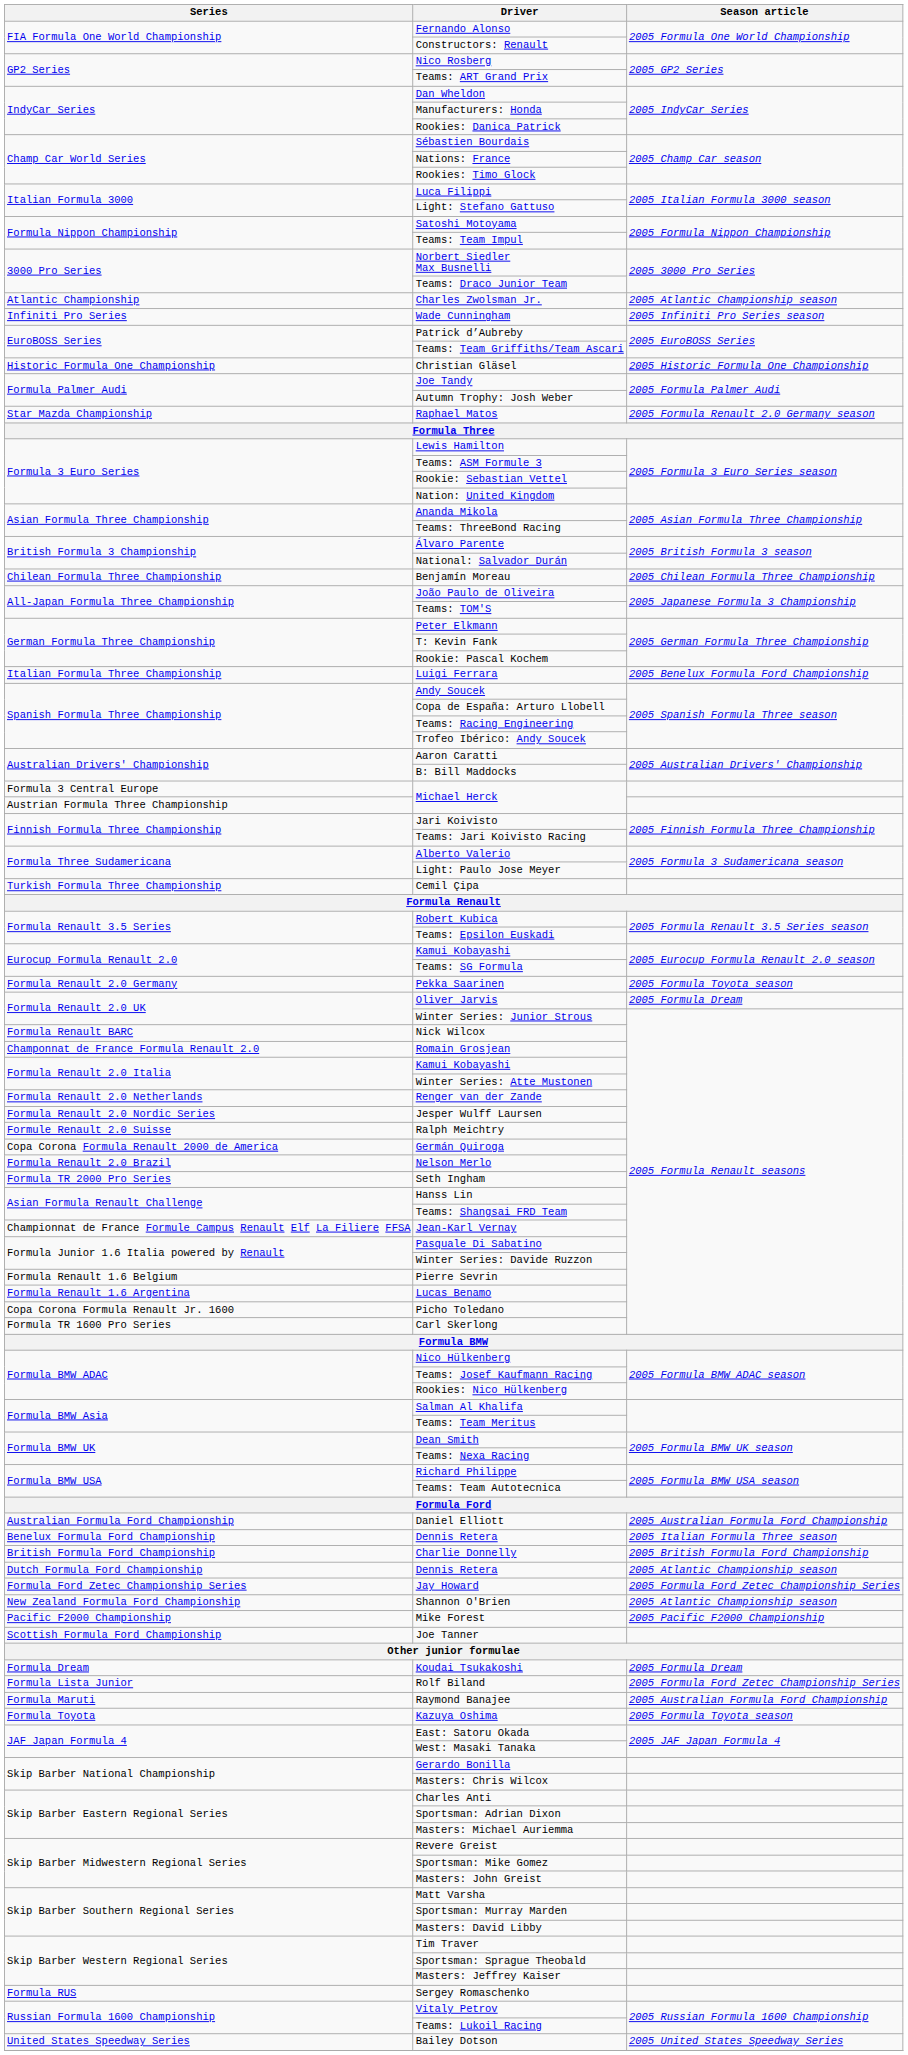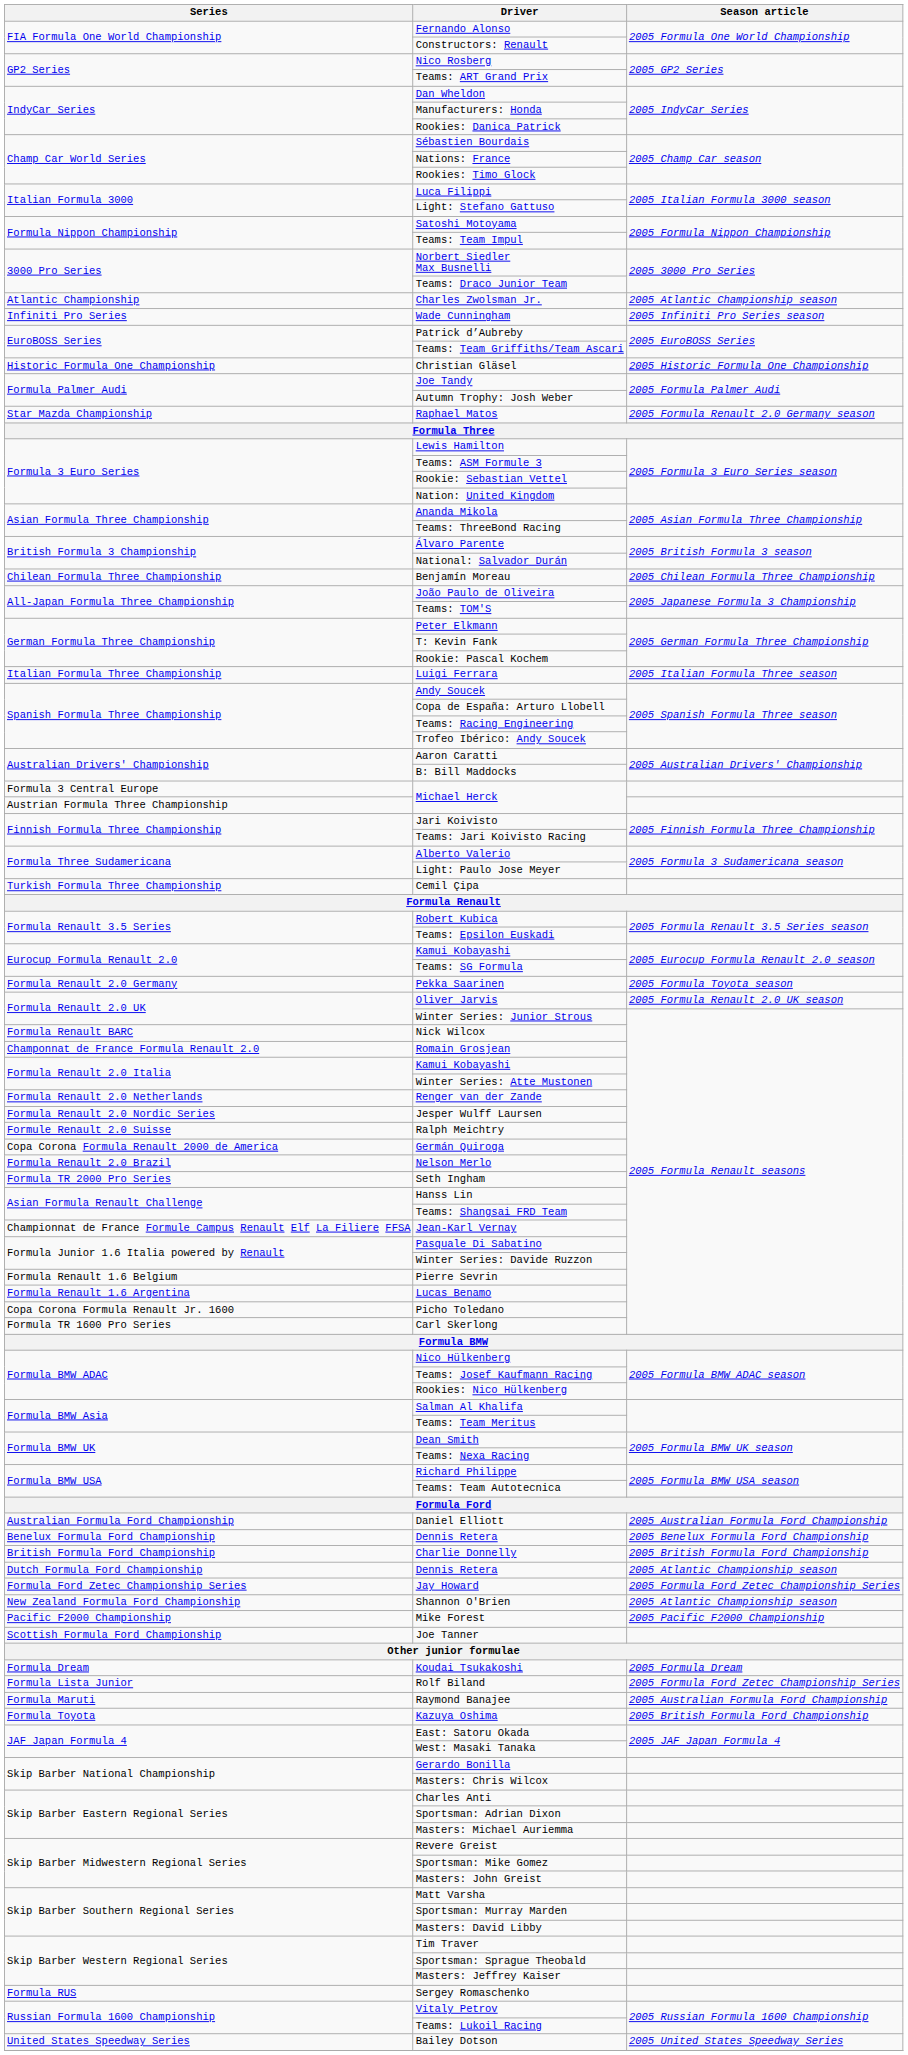Luigi Ferrara | Season article: 2005 Benelux Formula Ford Championship -> 2005 Italian Formula Three season
Oliver Jarvis | Season article: 2005 Formula Dream -> 2005 Formula Renault 2.0 UK season
Benelux Formula Ford Championship / Dennis Retera | Season article: 2005 Italian Formula Three season -> 2005 Benelux Formula Ford Championship
Kazuya Oshima | Season article: 2005 Formula Toyota season -> 2005 British Formula Ford Championship
